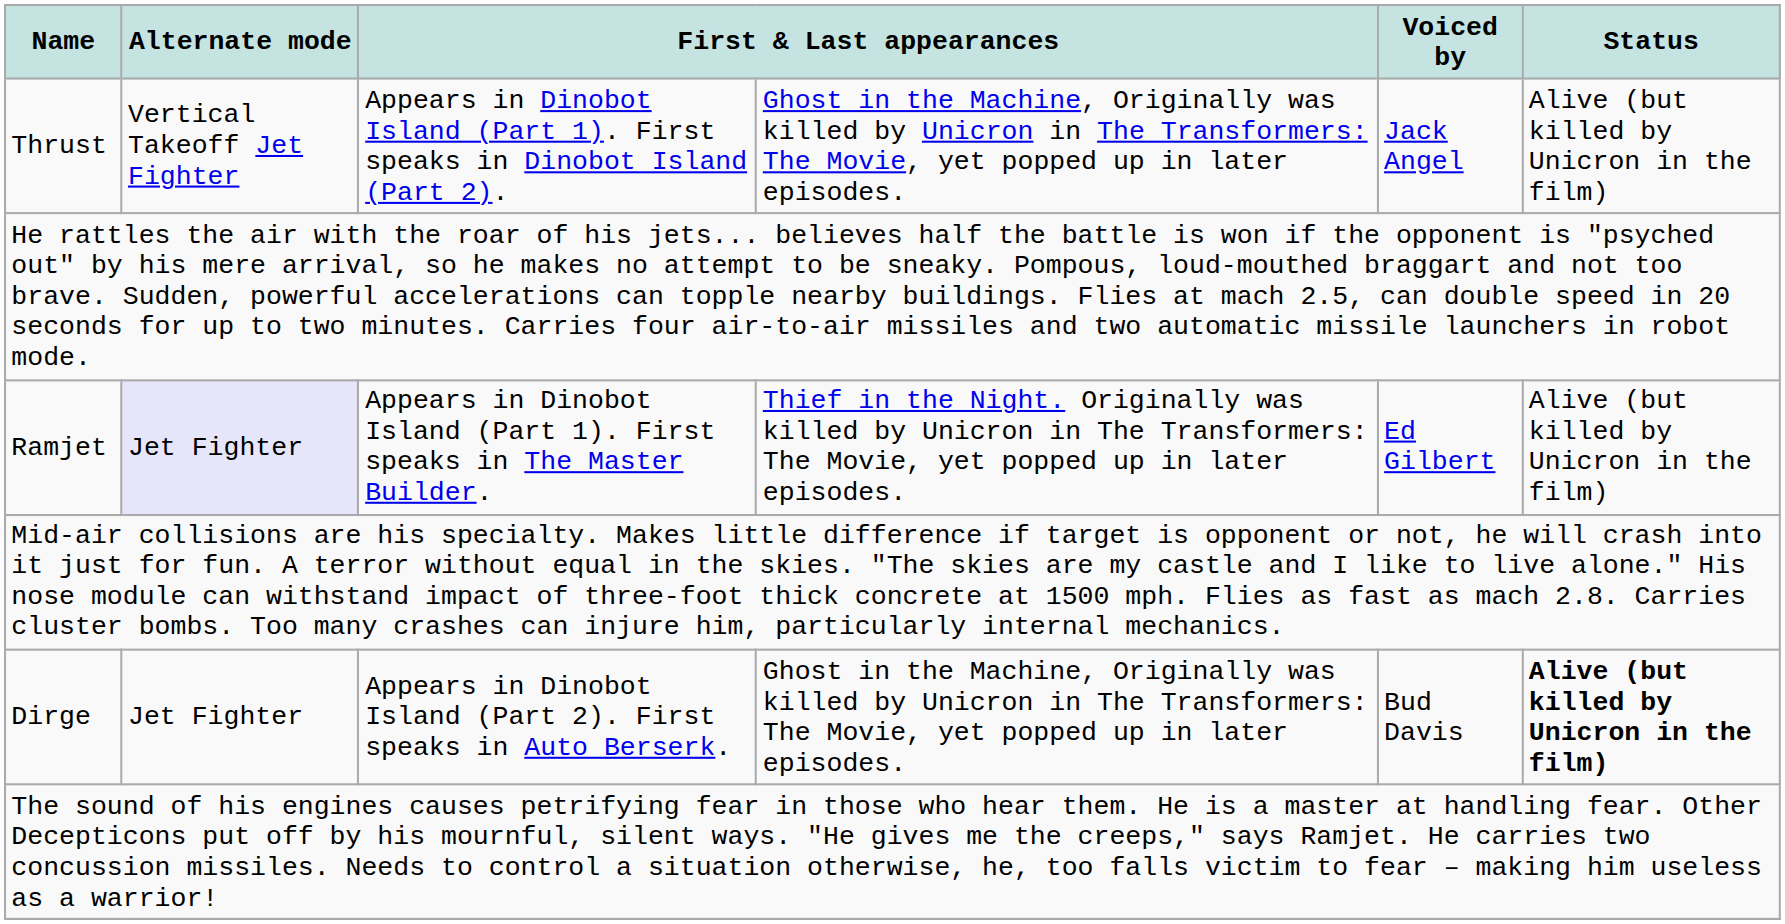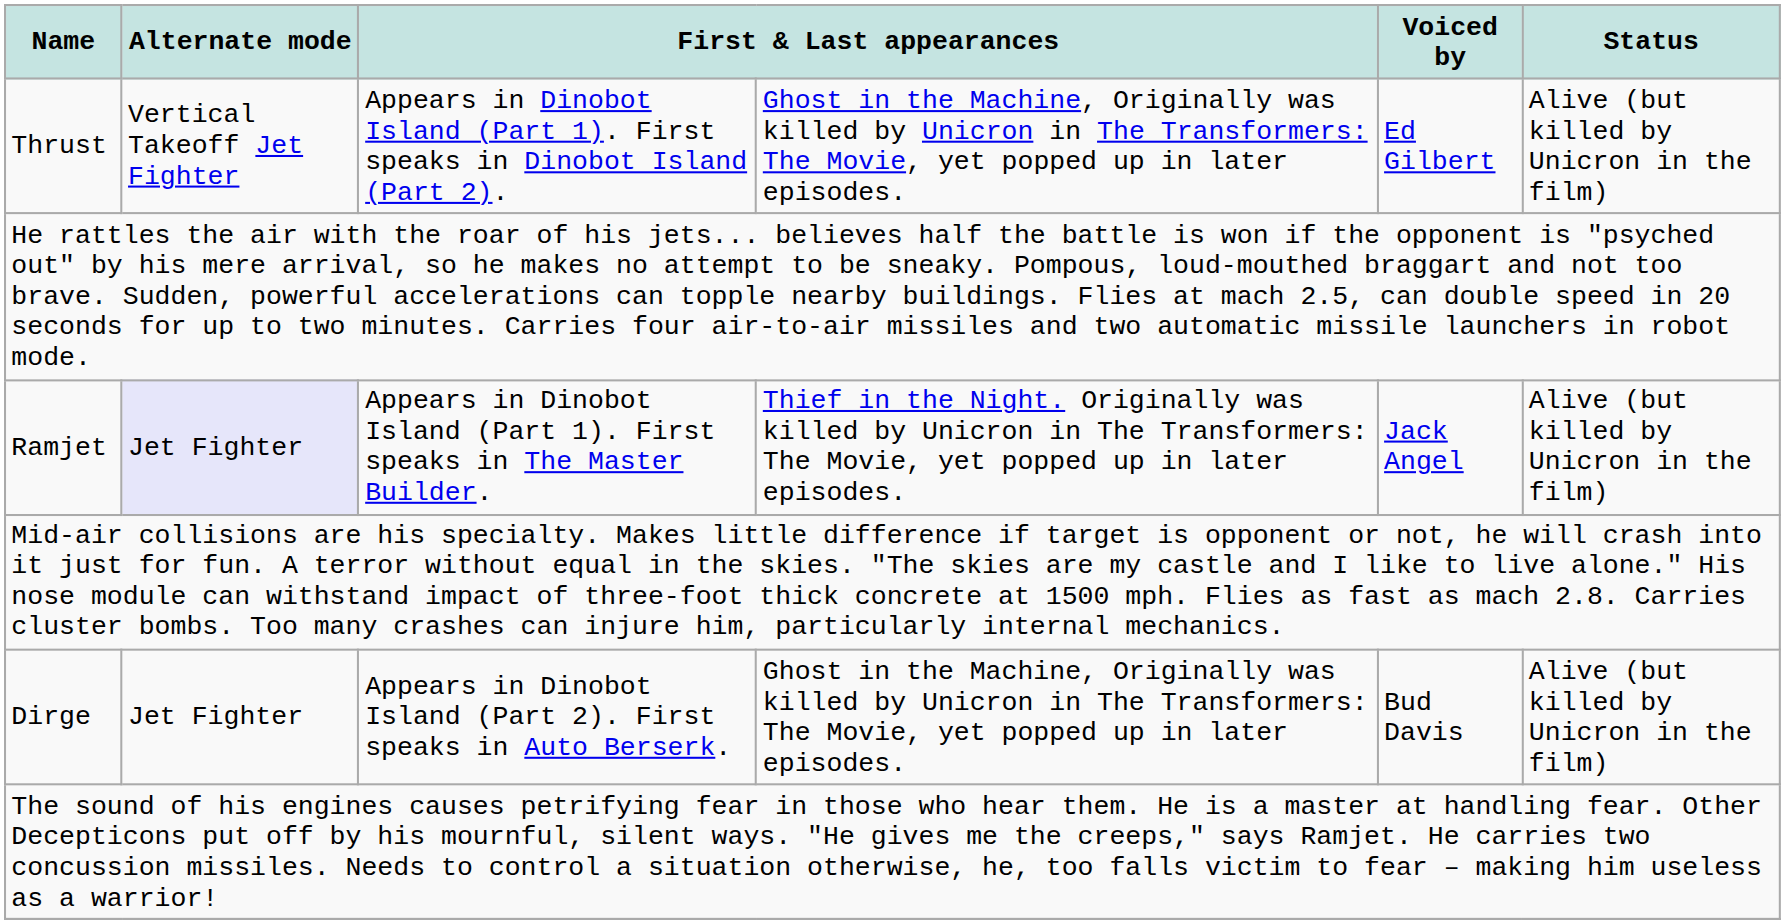Thrust | Voiced by: Jack Angel -> Ed Gilbert
Ramjet | Voiced by: Ed Gilbert -> Jack Angel
Dirge | Status: bold -> normal
